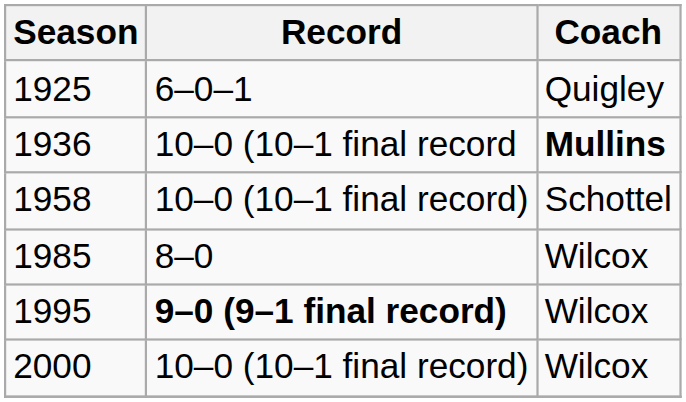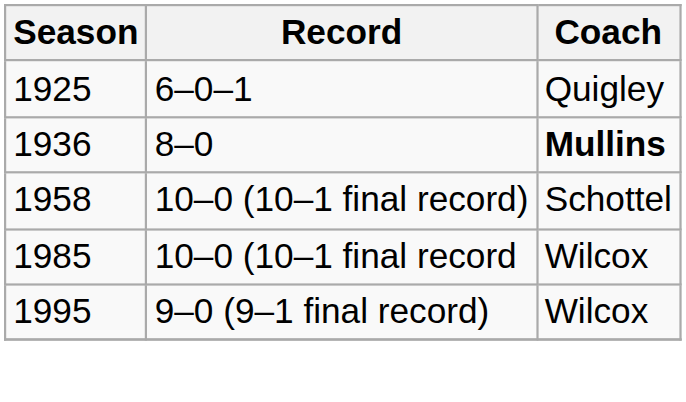1936 | Record: 10–0 (10–1 final record -> 8–0
1985 | Record: 8–0 -> 10–0 (10–1 final record
1995 | Record: bold -> normal
- row: 2000 | 10–0 (10–1 final record) | Wilcox
